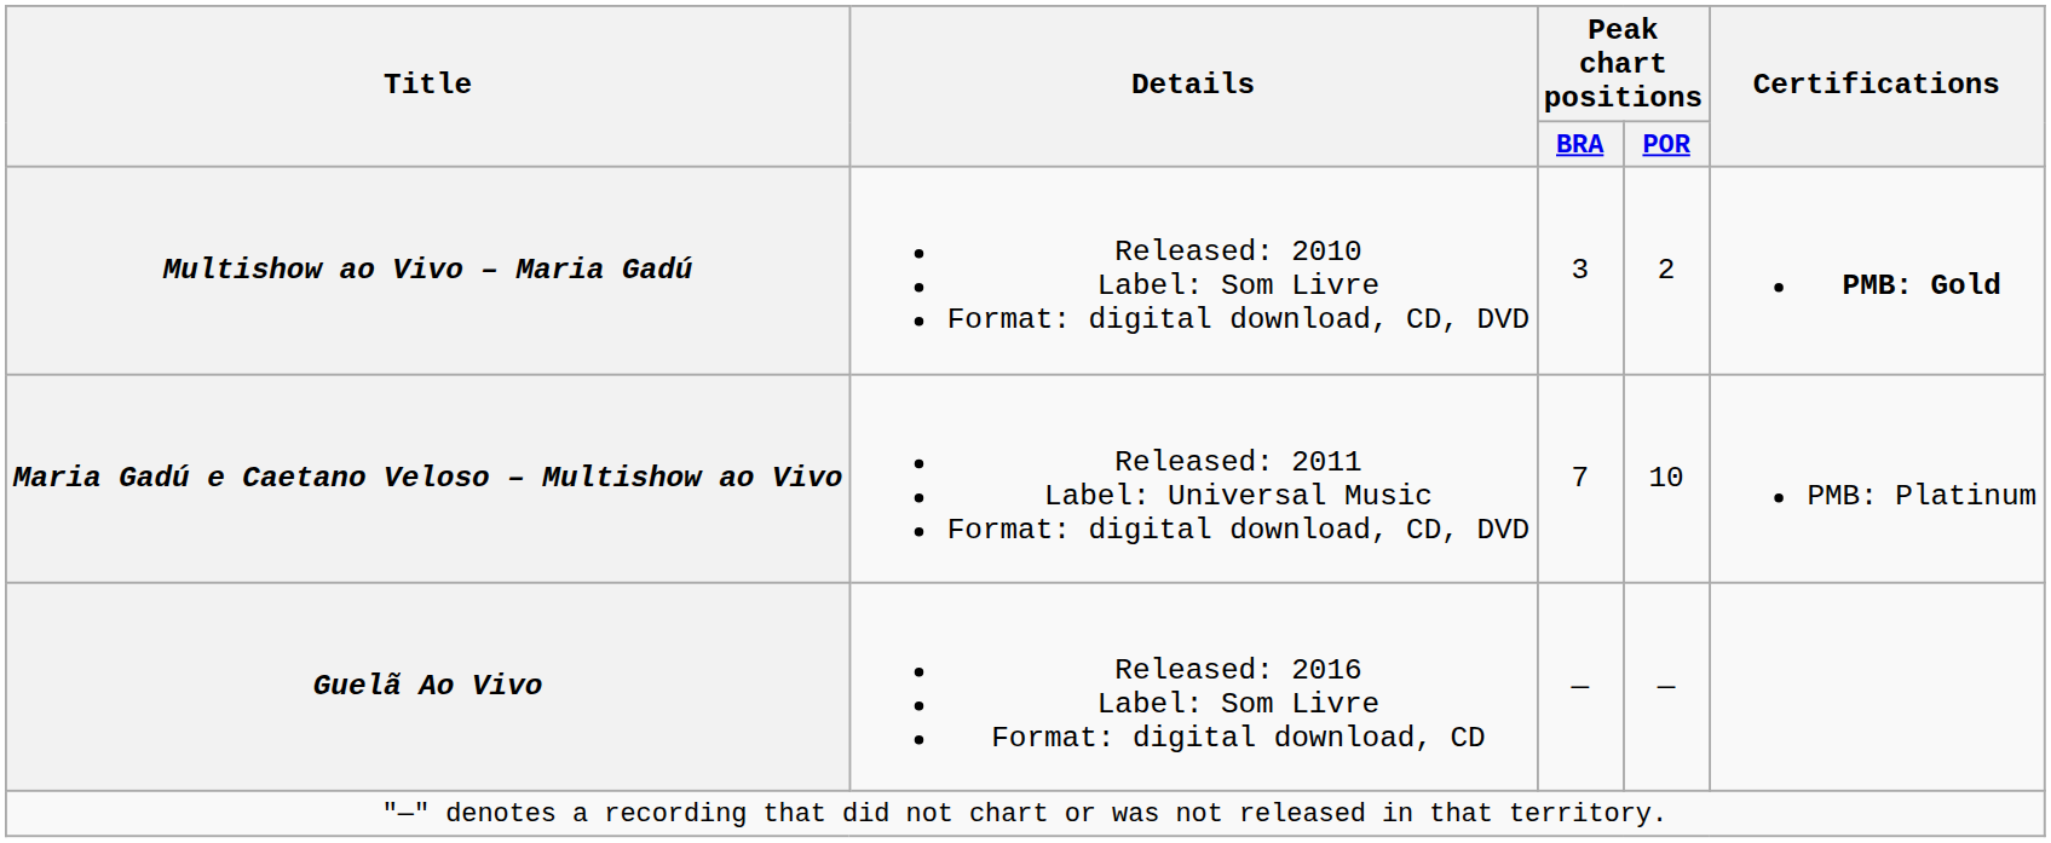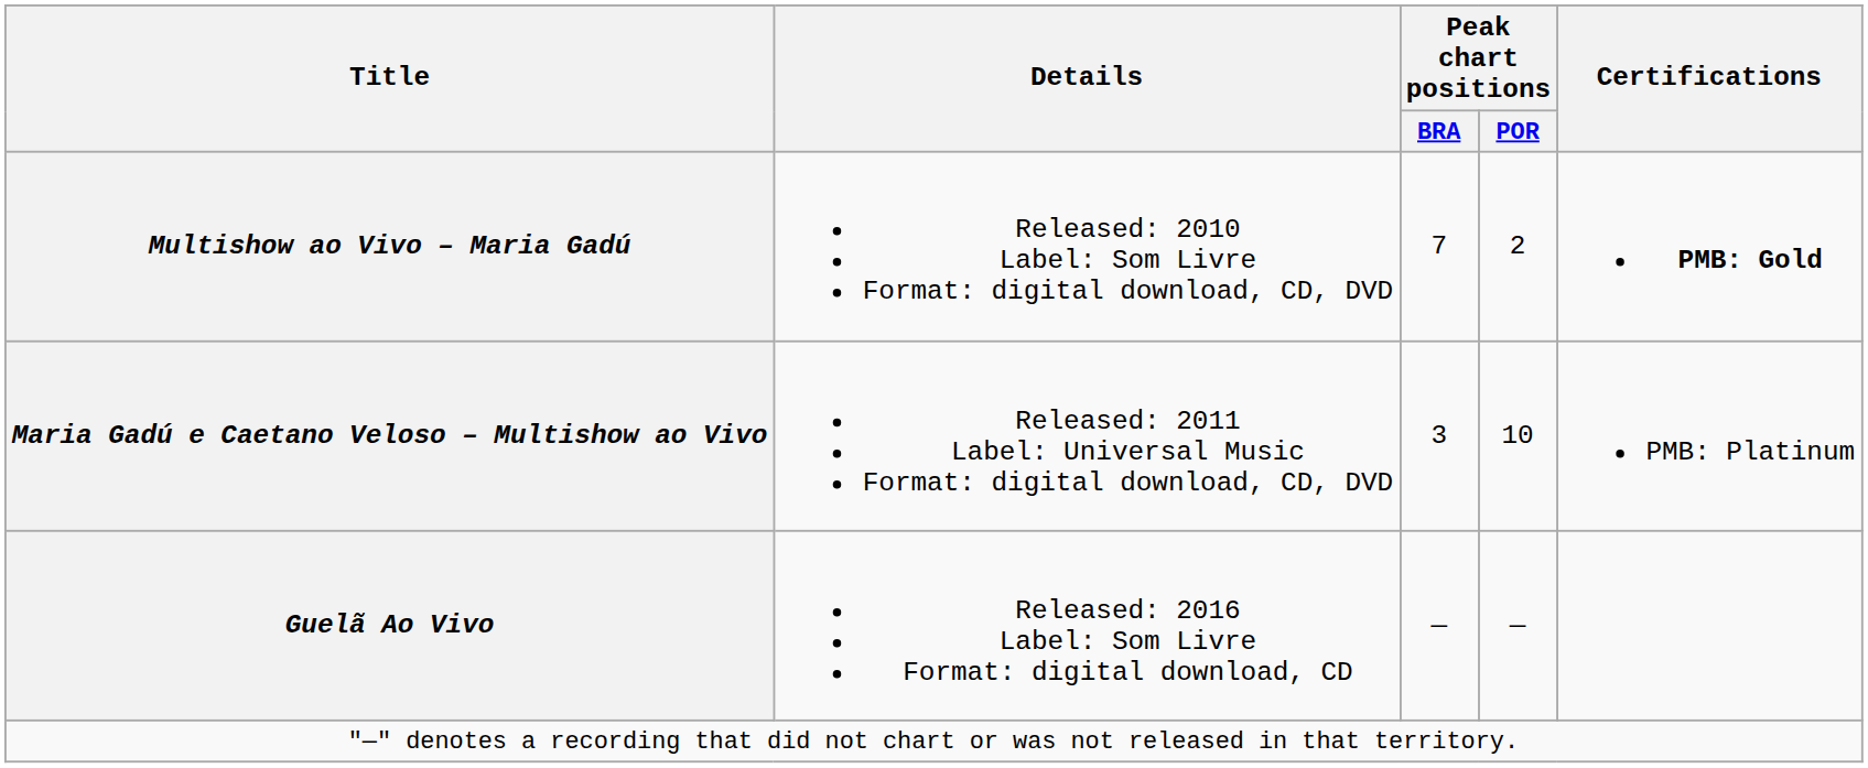Multishow ao Vivo – Maria Gadú | Peak chart positions / BRA: 3 -> 7
Maria Gadú e Caetano Veloso – Multishow ao Vivo | Peak chart positions / BRA: 7 -> 3
